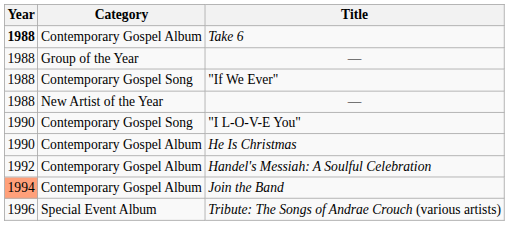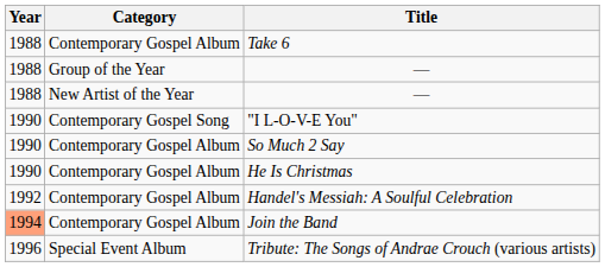Take 6 | Year: bold -> normal
- row: 1988 | Contemporary Gospel Song | "If We Ever"
+ row: 1990 | Contemporary Gospel Album | So Much 2 Say
